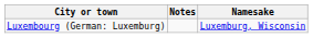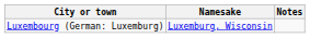columns swapped: Namesake <-> Notes
